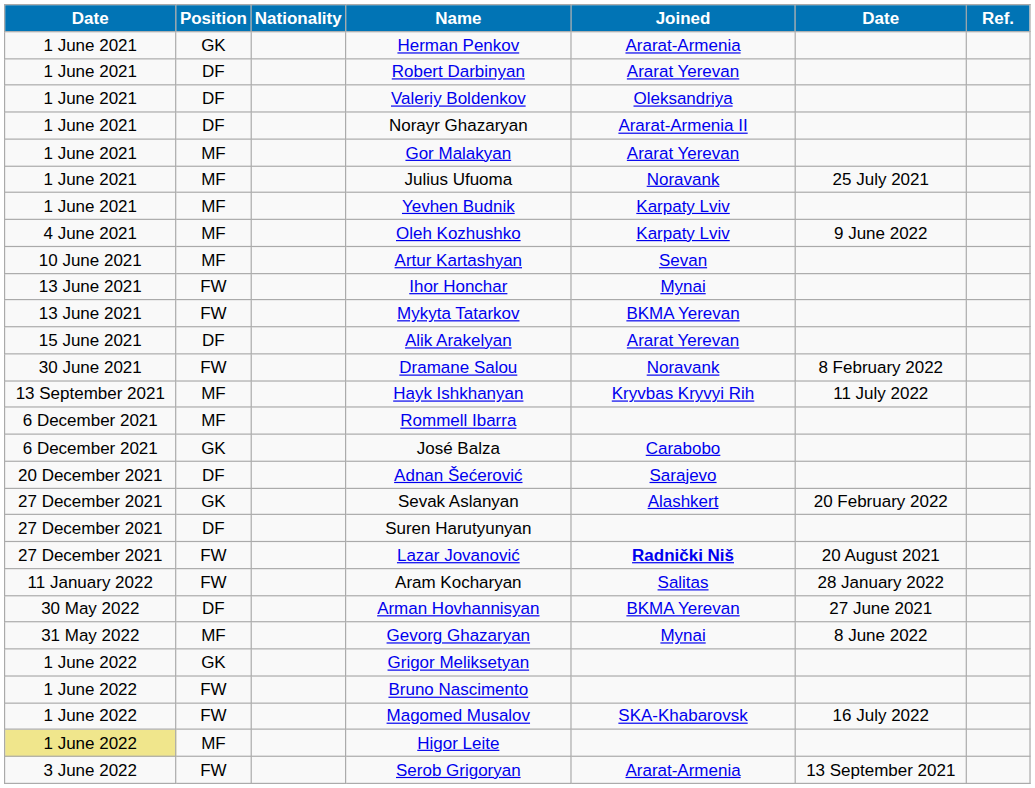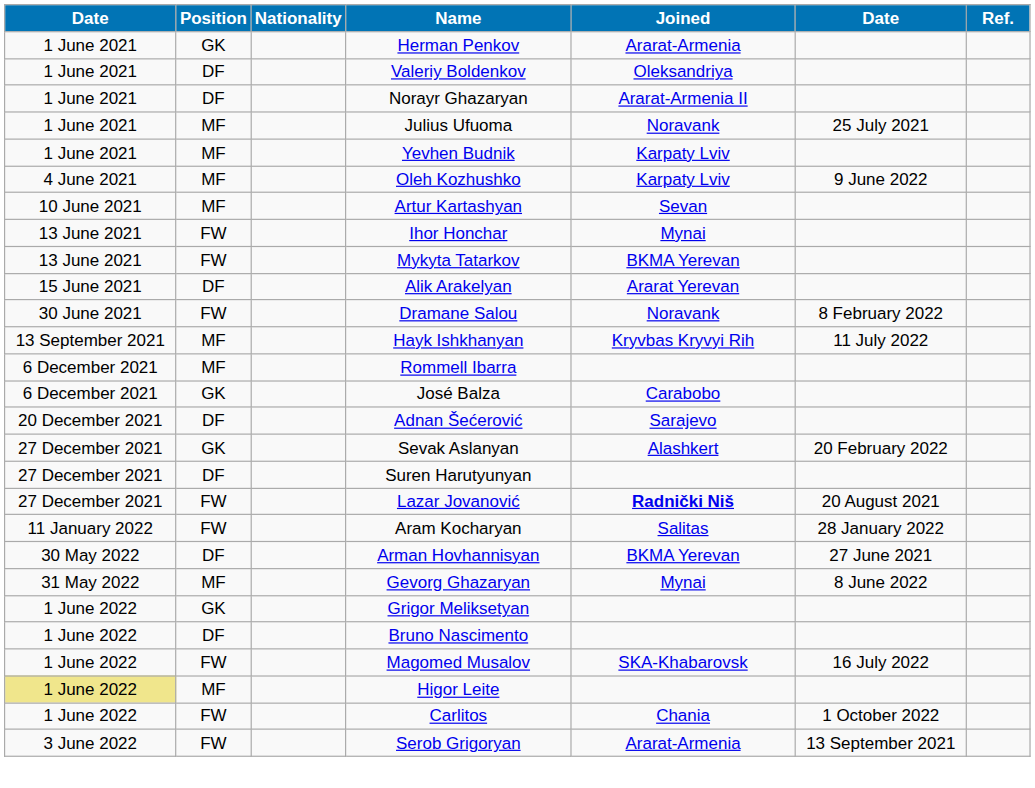- row: 1 June 2021 | DF | Robert Darbinyan | Ararat Yerevan
- row: 1 June 2021 | MF | Gor Malakyan | Ararat Yerevan
Bruno Nascimento | Position: FW -> DF
+ row: 1 June 2022 | FW | Carlitos | Chania | 1 October 2022
